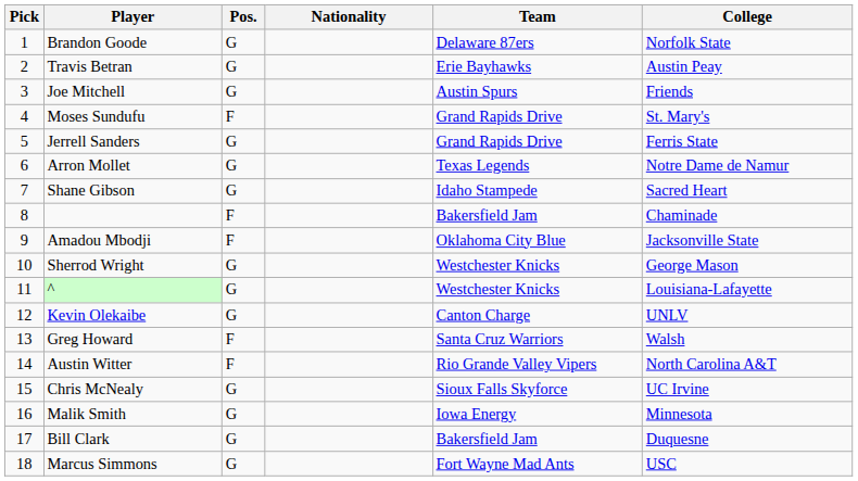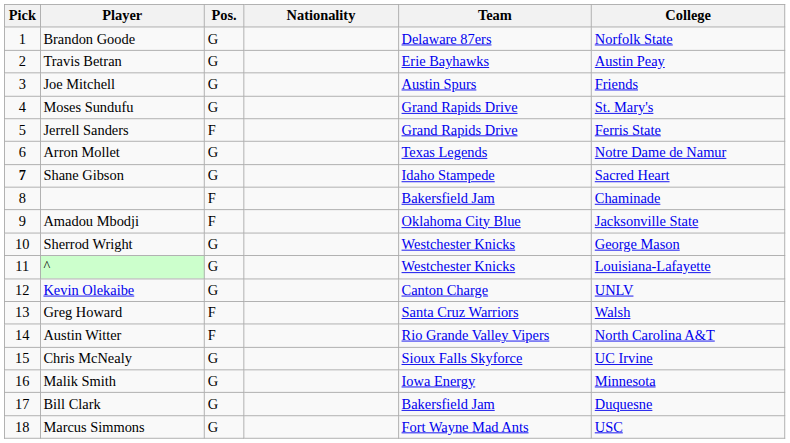Moses Sundufu | Pos.: F -> G
Jerrell Sanders | Pos.: G -> F
Shane Gibson | Pick: normal -> bold
